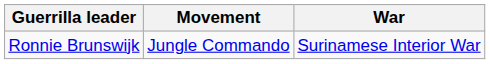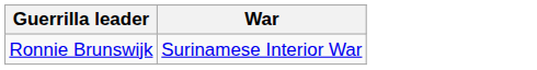- column: Movement | Jungle Commando
